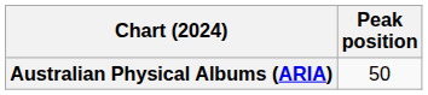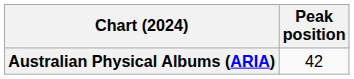Australian Physical Albums (ARIA) | Peak position: 50 -> 42
